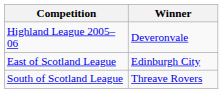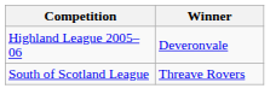- row: East of Scotland League | Edinburgh City
